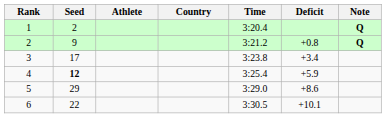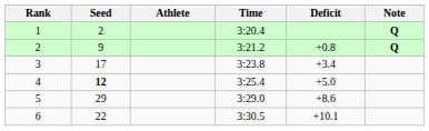- column: Country
4 | Deficit: +5.9 -> +5.0
